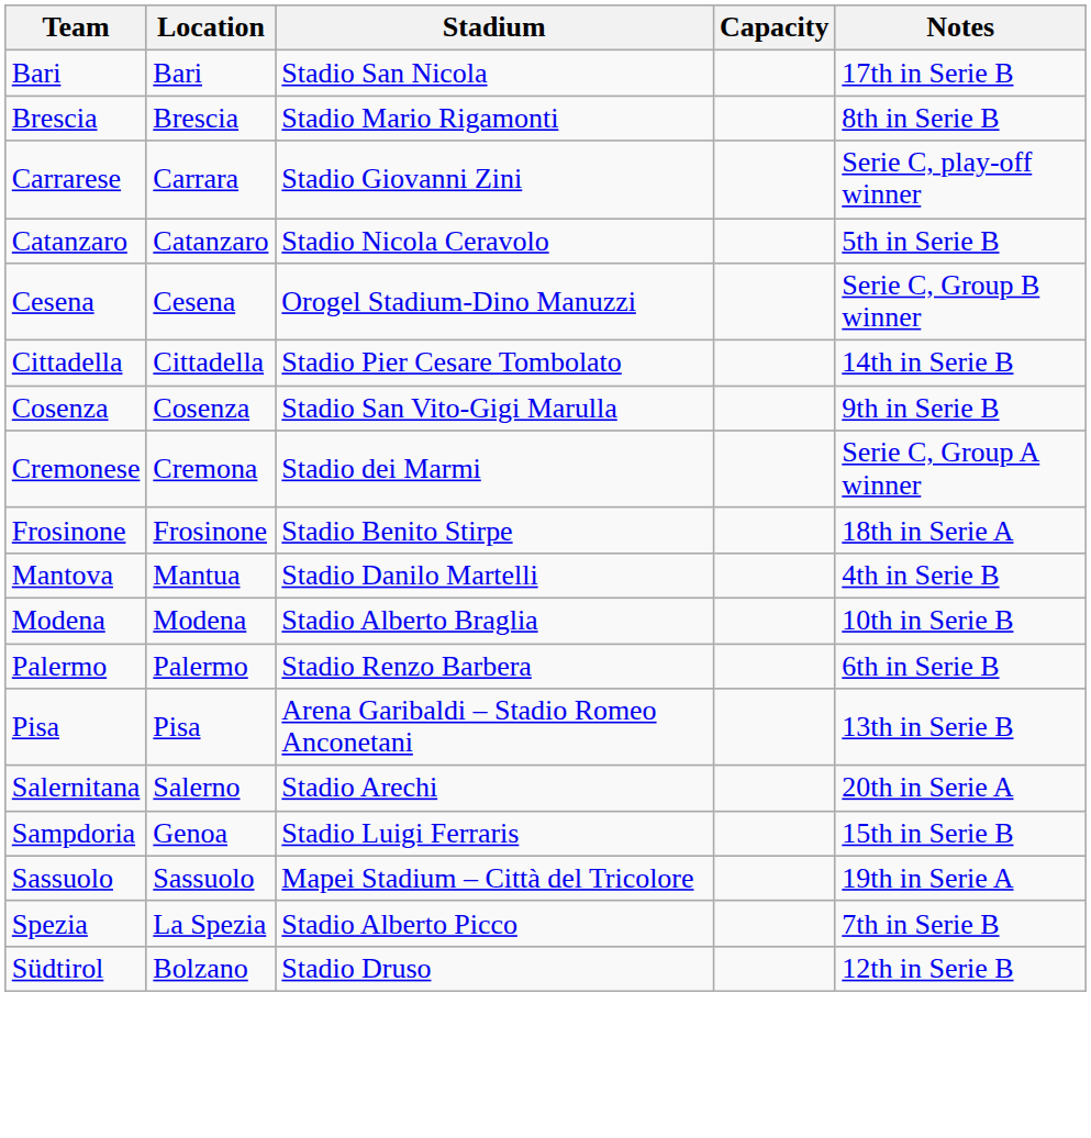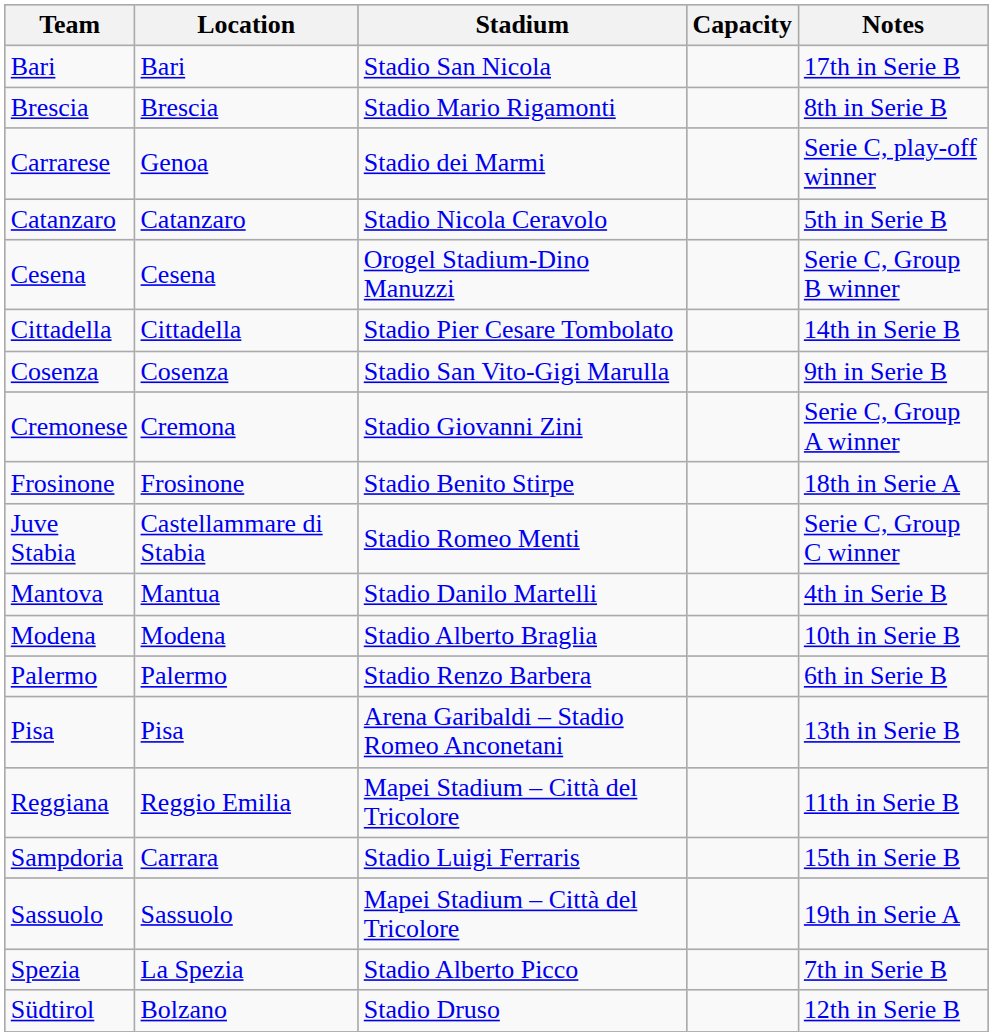Carrarese | Location: Carrara -> Genoa
Carrarese | Stadium: Stadio Giovanni Zini -> Stadio dei Marmi
Cremonese | Stadium: Stadio dei Marmi -> Stadio Giovanni Zini
+ row: Juve Stabia | Castellammare di Stabia | Stadio Romeo Menti | Serie C, Group C winner
+ row: Reggiana | Reggio Emilia | Mapei Stadium – Città del Tricolore | 11th in Serie B
- row: Salernitana | Salerno | Stadio Arechi | 20th in Serie A
Sampdoria | Location: Genoa -> Carrara
